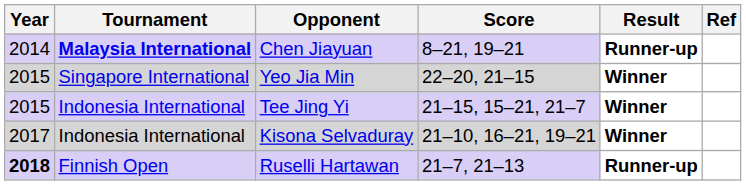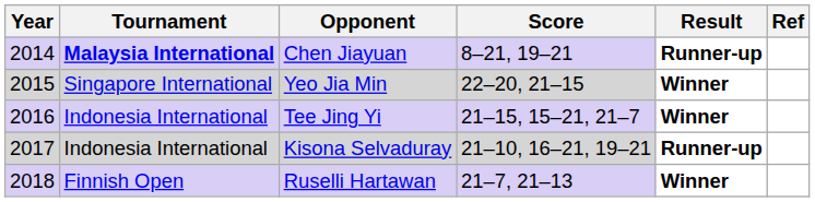Tee Jing Yi | Year: 2015 -> 2016
Kisona Selvaduray | Result: Winner -> Runner-up
Ruselli Hartawan | Year: bold -> normal
Ruselli Hartawan | Result: Runner-up -> Winner
